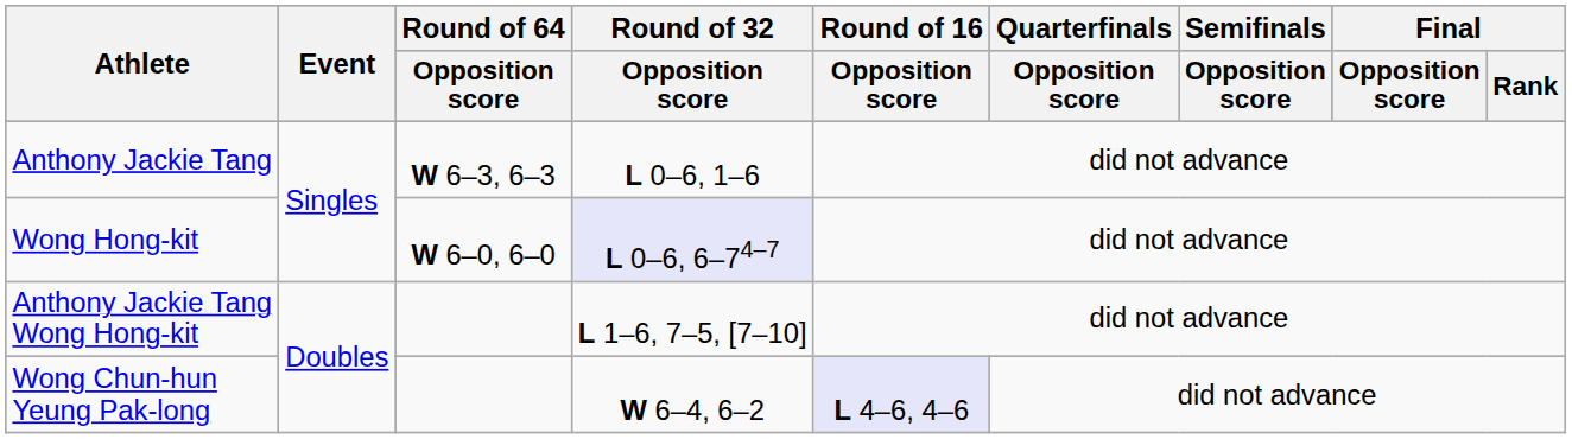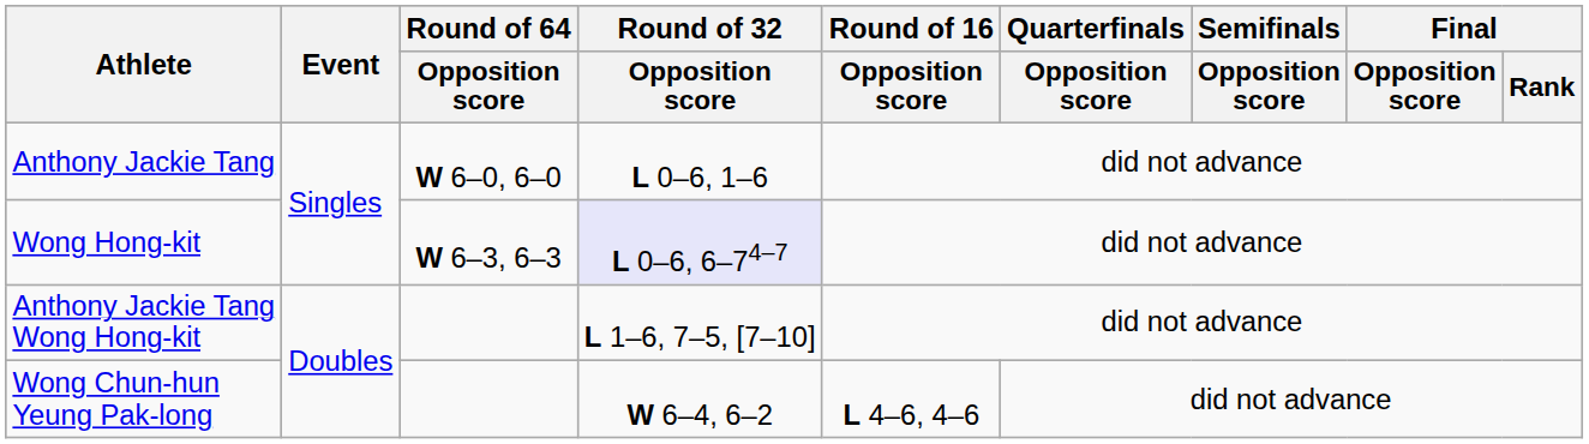Anthony Jackie Tang | Round of 64 / Opposition score: W 6–3, 6–3 -> W 6–0, 6–0
Wong Hong-kit | Round of 64 / Opposition score: W 6–0, 6–0 -> W 6–3, 6–3
Wong Chun-hun Yeung Pak-long | Round of 16 / Opposition score: lavender background -> no background
